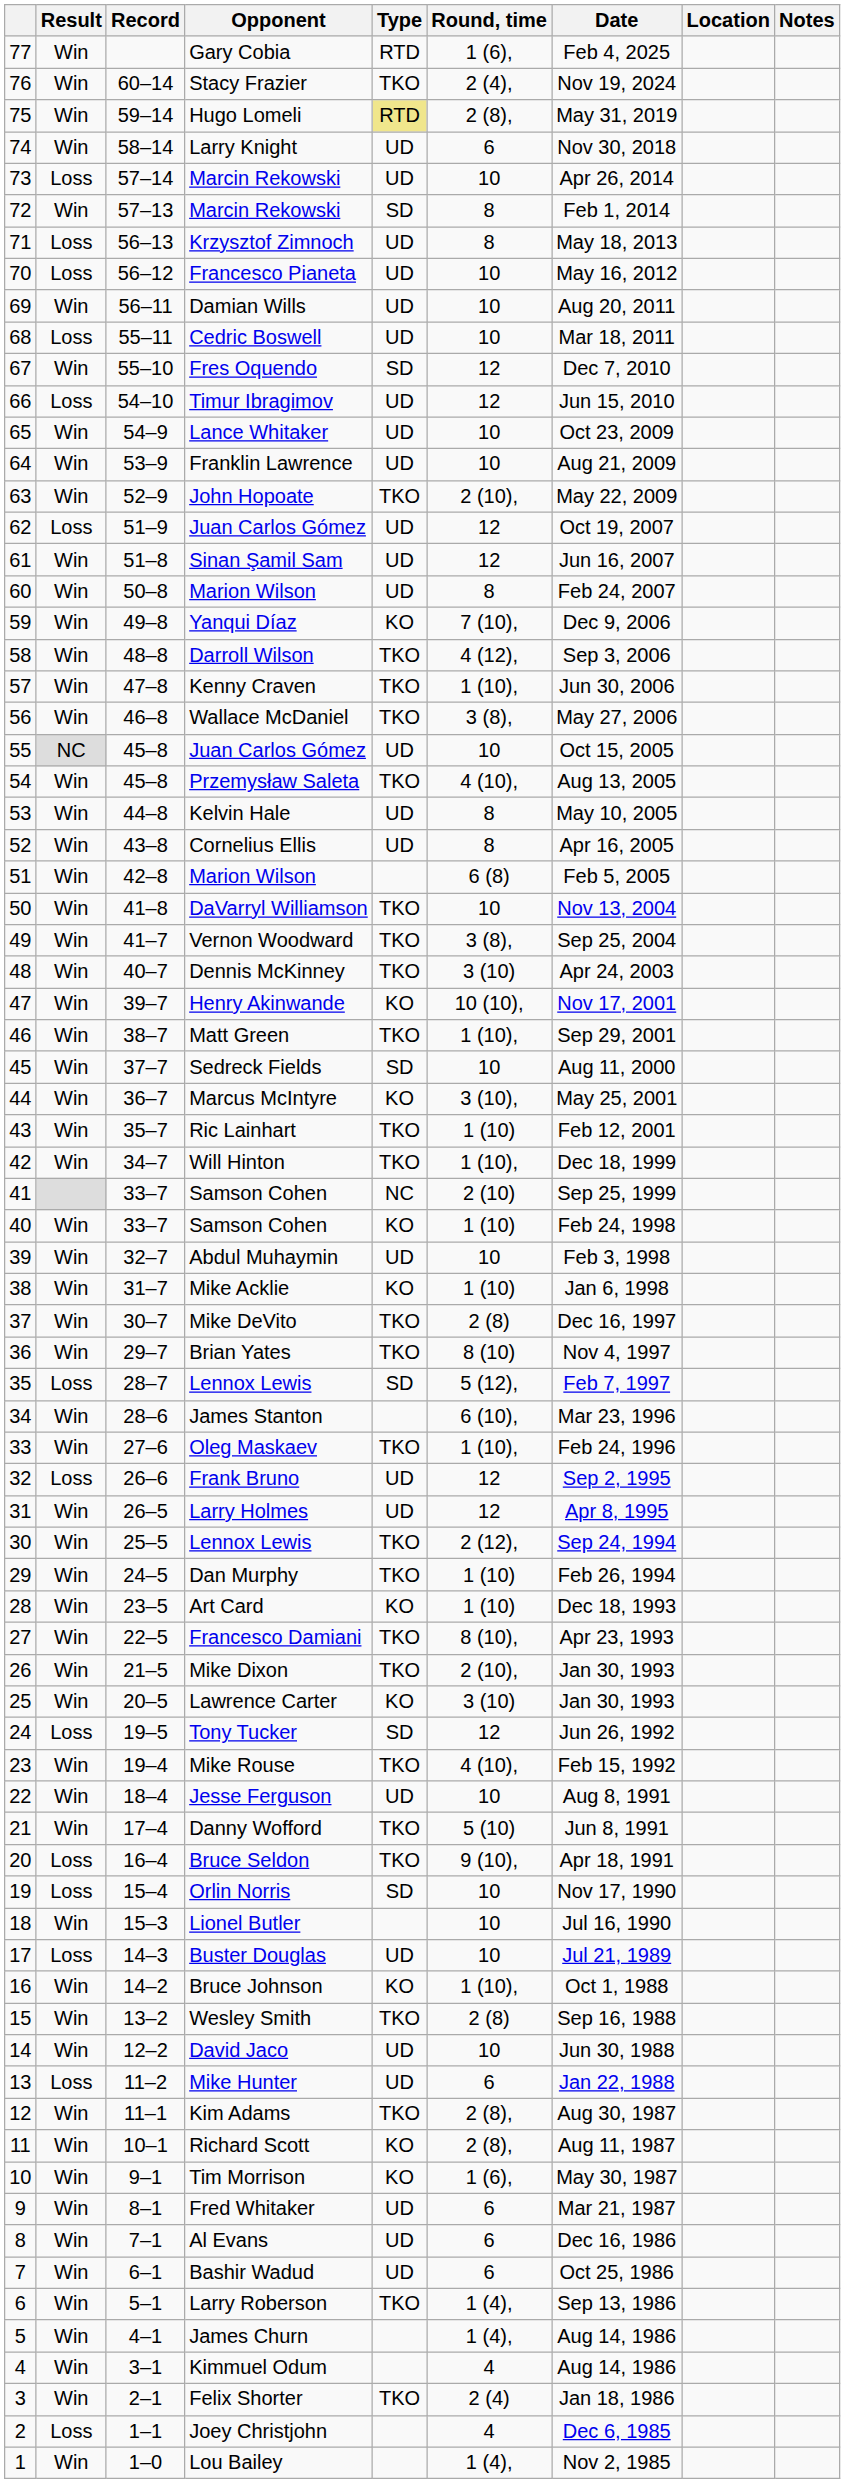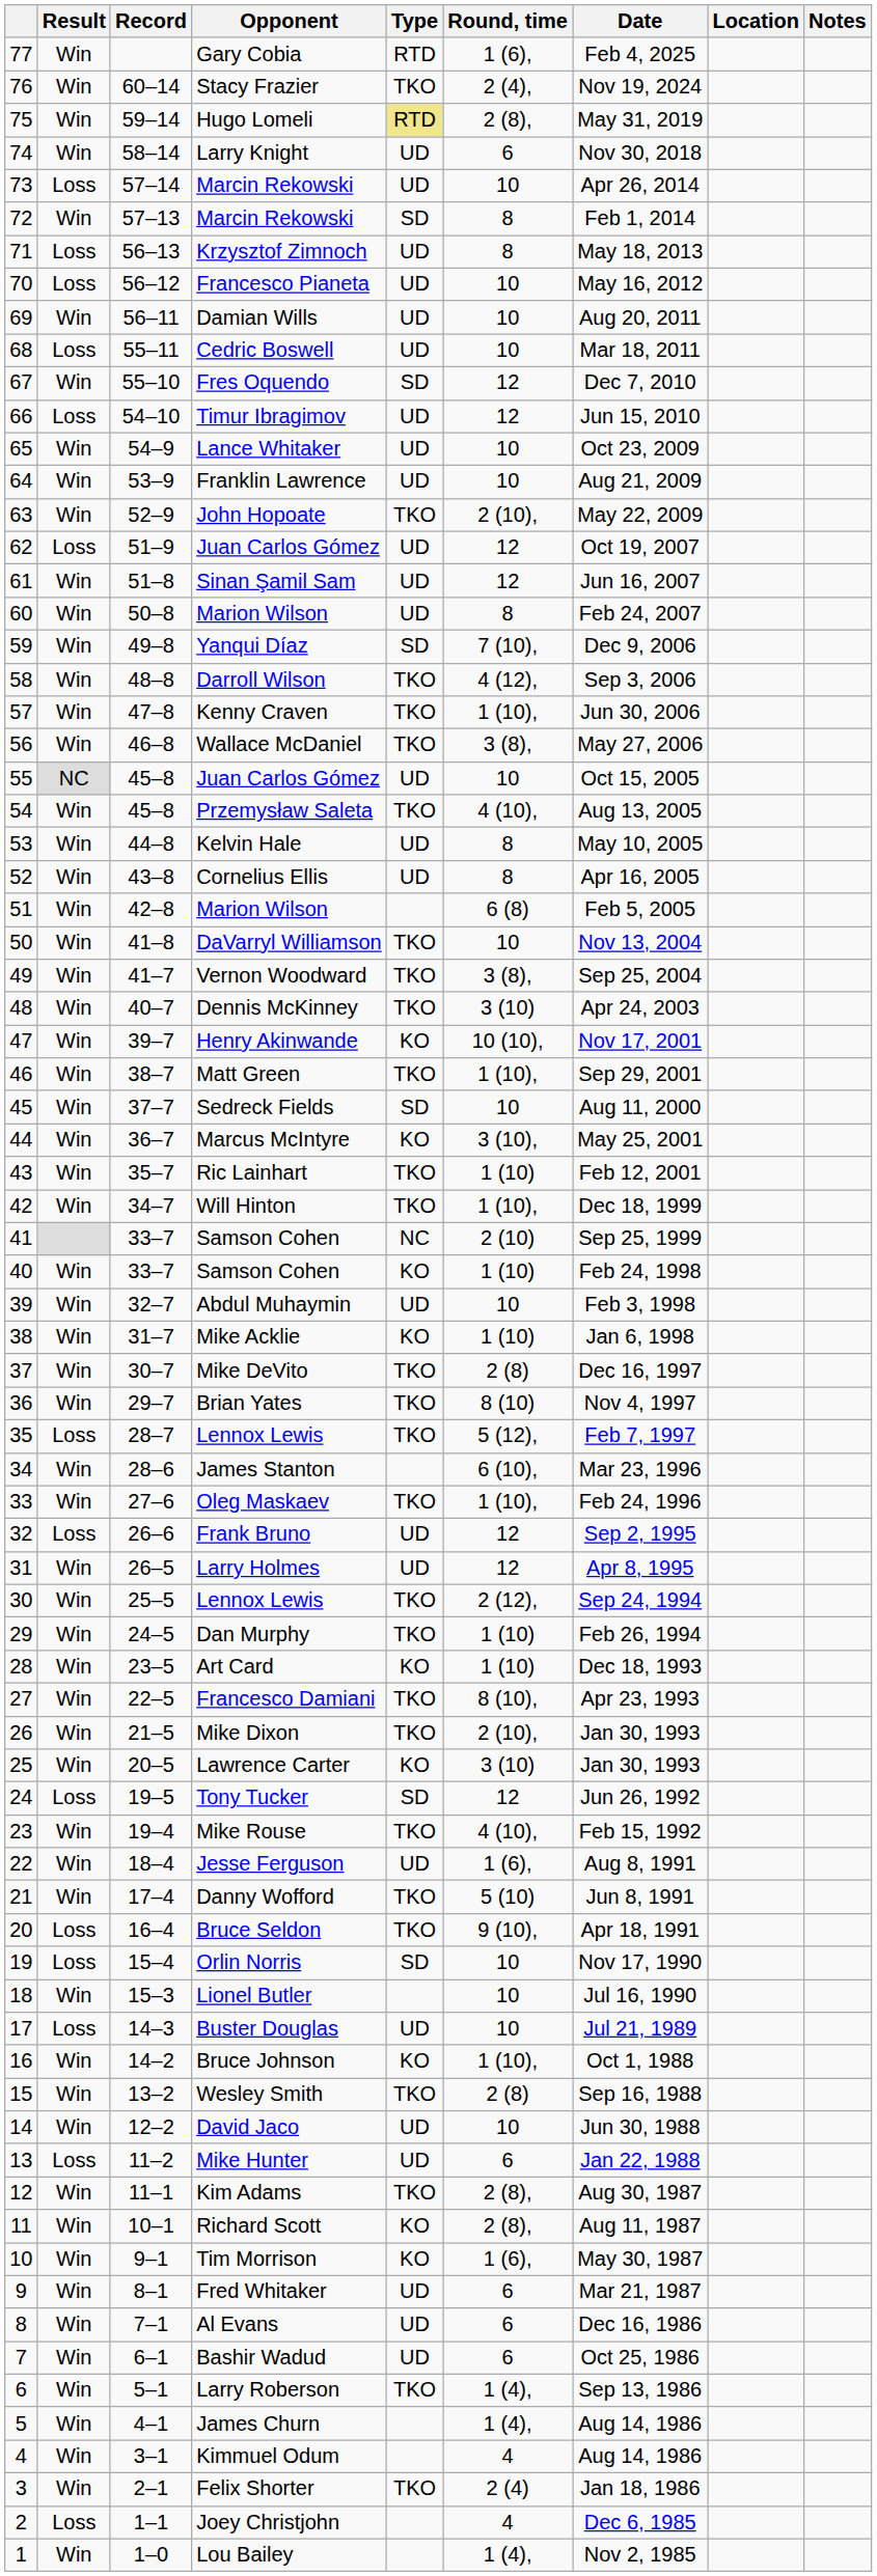Yanqui Díaz | Type: KO -> SD
35 / Lennox Lewis | Type: SD -> TKO
Jesse Ferguson | Round, time: 10 -> 1 (6),
